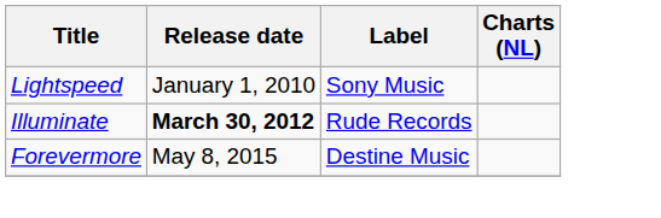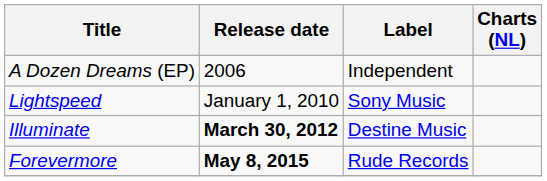+ row: A Dozen Dreams (EP) | 2006 | Independent
Illuminate | Label: Rude Records -> Destine Music
Forevermore | Release date: normal -> bold
Forevermore | Label: Destine Music -> Rude Records
